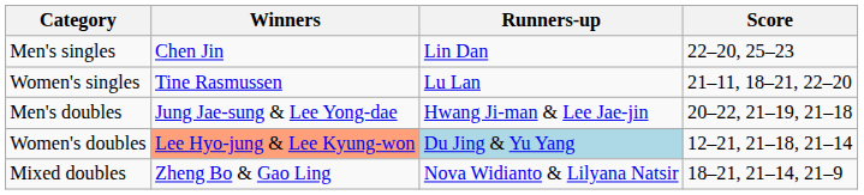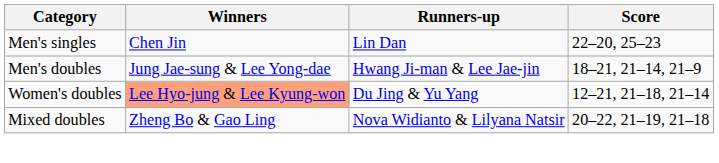- row: Women's singles | Tine Rasmussen | Lu Lan | 21–11, 18–21, 22–20
Men's doubles | Score: 20–22, 21–19, 21–18 -> 18–21, 21–14, 21–9
Women's doubles | Runners-up: lightblue background -> no background
Mixed doubles | Score: 18–21, 21–14, 21–9 -> 20–22, 21–19, 21–18
